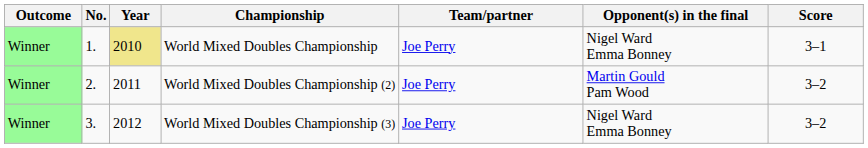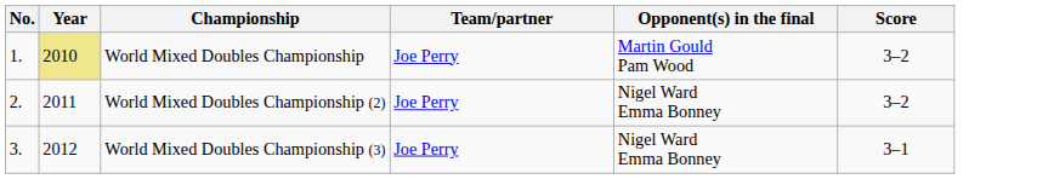- column: Outcome | Winner | Winner | Winner
World Mixed Doubles Championship | Opponent(s) in the final: Nigel Ward Emma Bonney -> Martin Gould Pam Wood
World Mixed Doubles Championship | Score: 3–1 -> 3–2
World Mixed Doubles Championship (2) | Opponent(s) in the final: Martin Gould Pam Wood -> Nigel Ward Emma Bonney
World Mixed Doubles Championship (3) | Score: 3–2 -> 3–1
